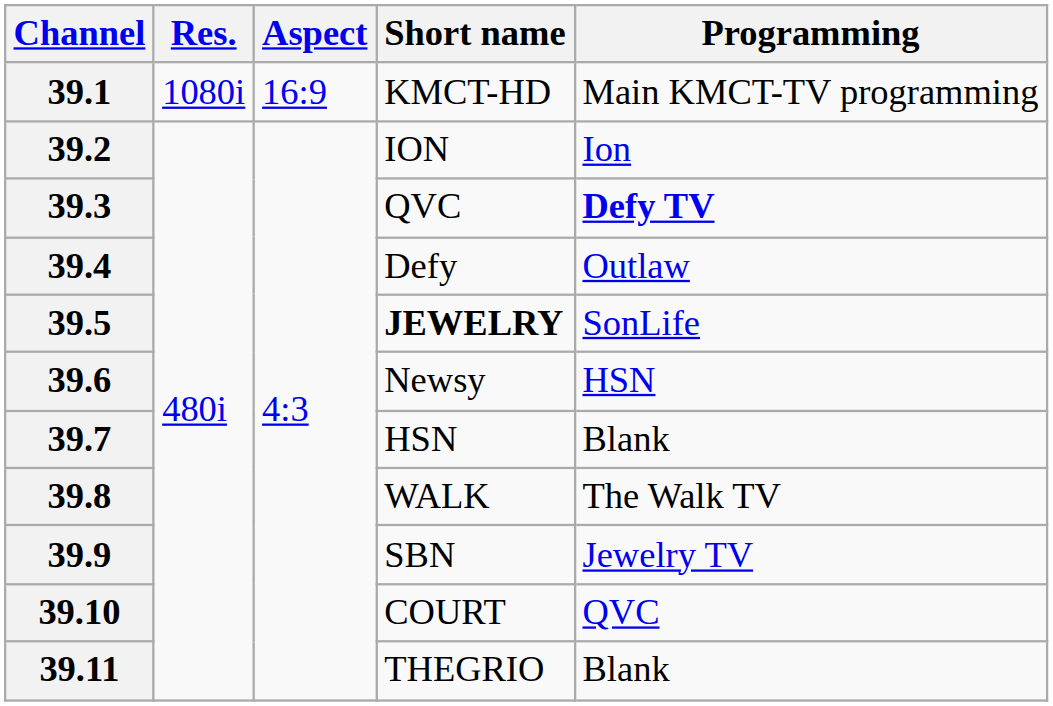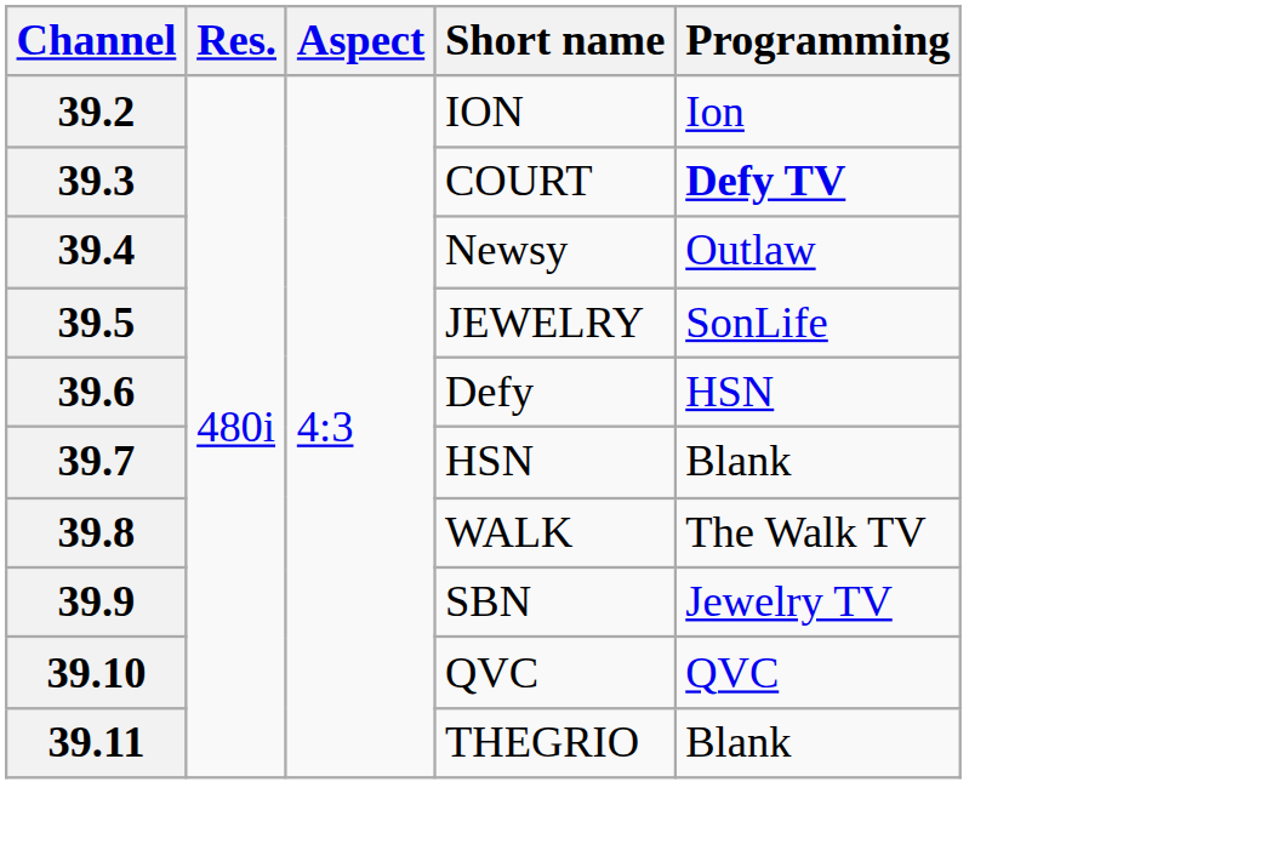- row: 39.1 | 1080i | 16:9 | KMCT-HD | Main KMCT-TV programming
39.3 | Short name: QVC -> COURT
39.4 | Short name: Defy -> Newsy
39.5 | Short name: bold -> normal
39.6 | Short name: Newsy -> Defy
39.10 | Short name: COURT -> QVC
